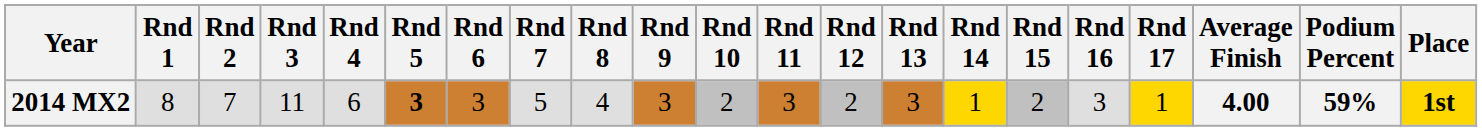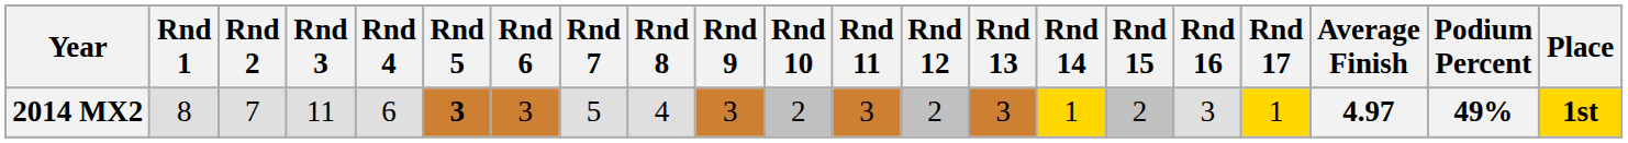2014 MX2 | Average Finish: 4.00 -> 4.97
2014 MX2 | Podium Percent: 59% -> 49%
